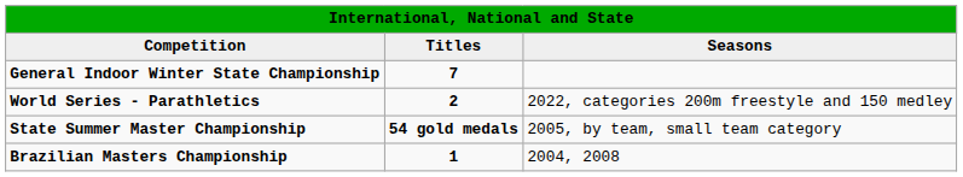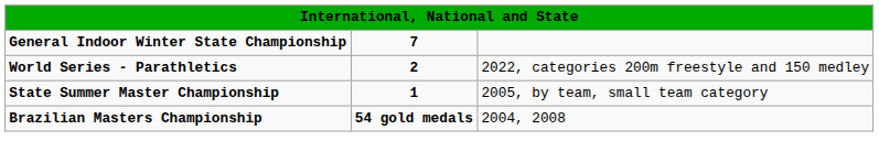- row: Competition | Titles | Seasons
State Summer Master Championship | column 2: 54 gold medals -> 1
Brazilian Masters Championship | column 2: 1 -> 54 gold medals
